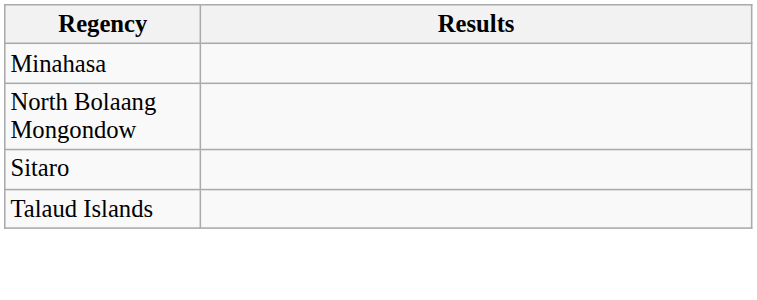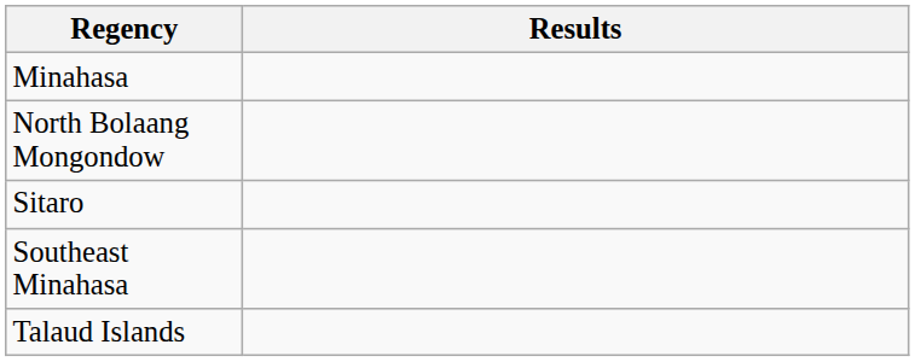+ row: Southeast Minahasa
